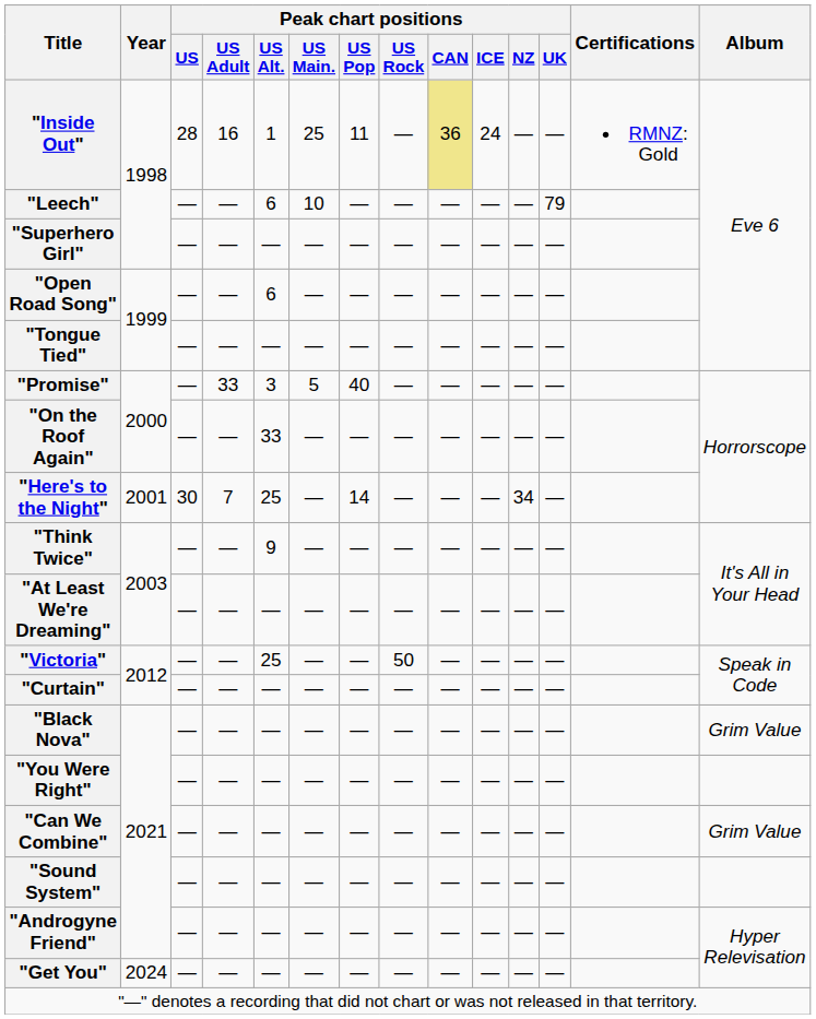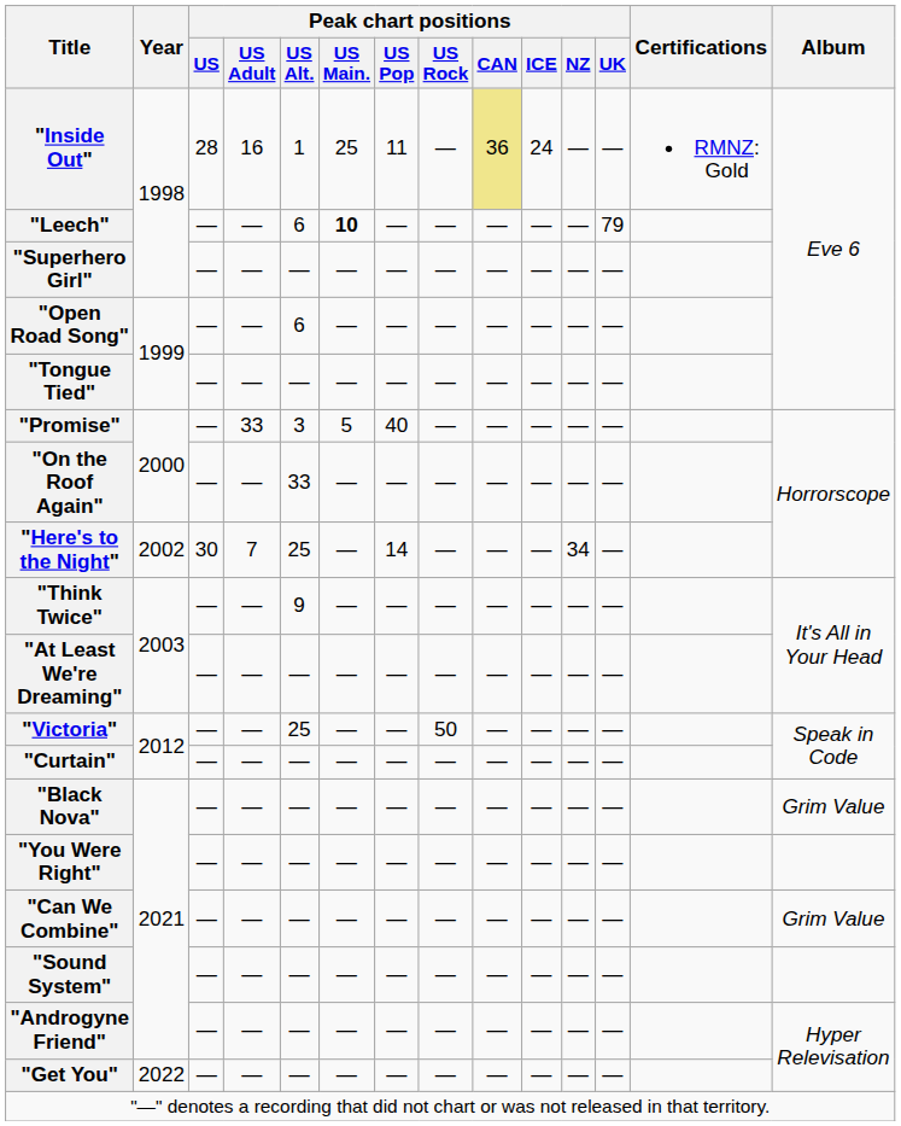"Leech" | Peak chart positions / US Main.: normal -> bold
"Here's to the Night" | Year: 2001 -> 2002
"Get You" | Year: 2024 -> 2022
